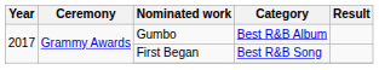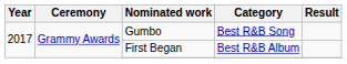Gumbo | Category: Best R&B Album -> Best R&B Song
First Began | Category: Best R&B Song -> Best R&B Album
